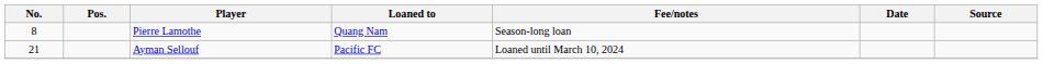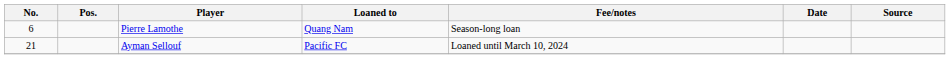Pierre Lamothe | No.: 8 -> 6
